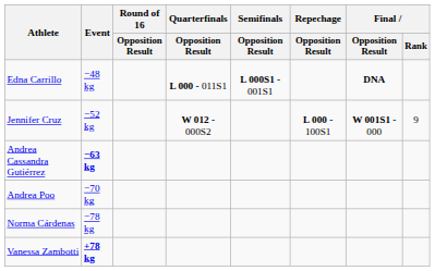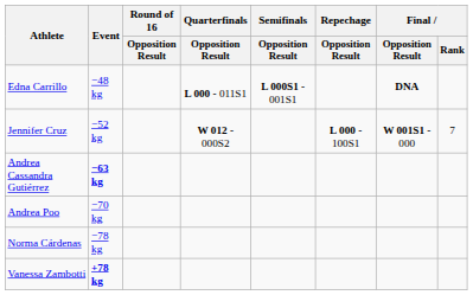Jennifer Cruz | Final / Rank: 9 -> 7
